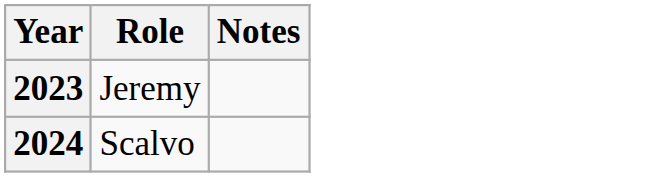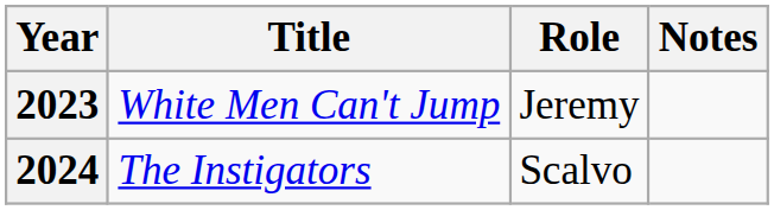+ column: Title | White Men Can't Jump | The Instigators
